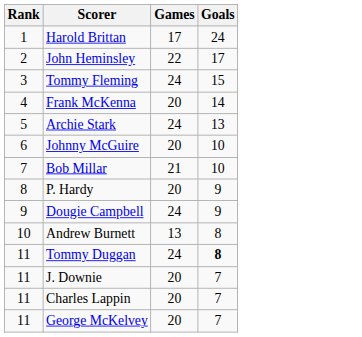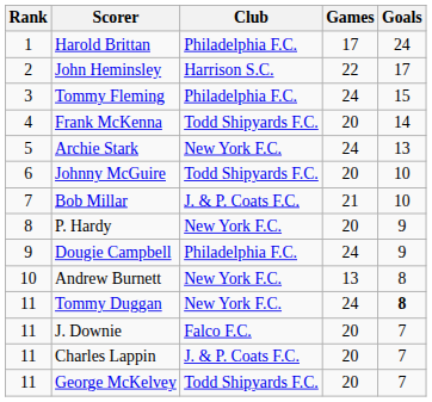+ column: Club | Philadelphia F.C. | Harrison S.C. | Philadelphia F.C. | Todd Shipyards F.C. | New York F.C. | Todd Shipyards F.C. | J. & P. Coats F.C. | New York F.C. | Philadelphia F.C. | New York F.C. | New York F.C. | Falco F.C. | J. & P. Coats F.C. | Todd Shipyards F.C.
